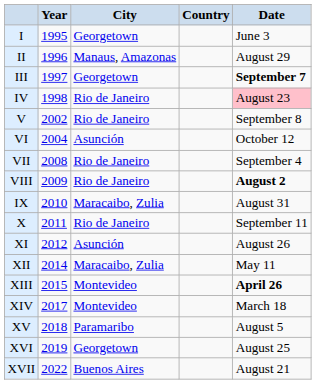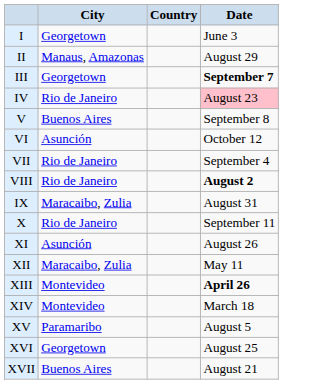- column: Year | 1995 | 1996 | 1997 | 1998 | 2002 | 2004 | 2008 | 2009 | 2010 | 2011 | 2012 | 2014 | 2015 | 2017 | 2018 | 2019 | 2022
V | City: Rio de Janeiro -> Buenos Aires
